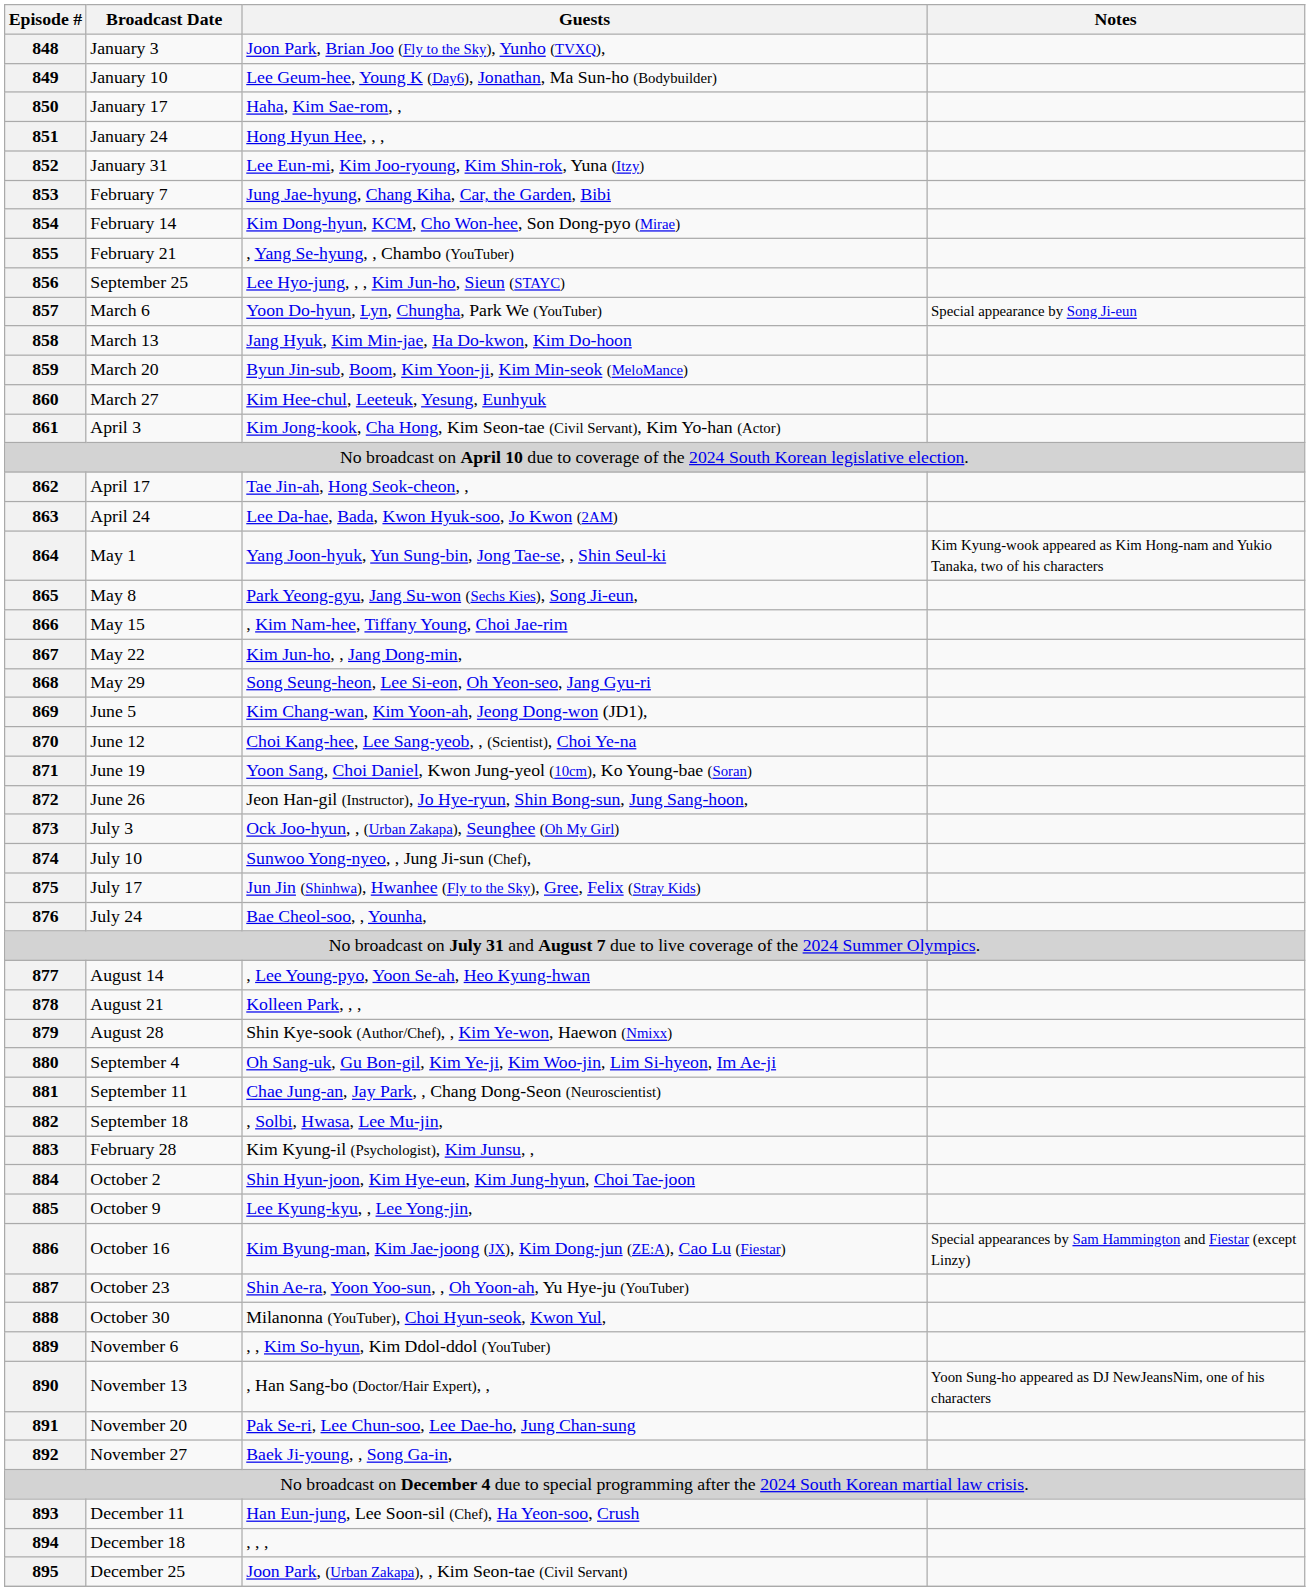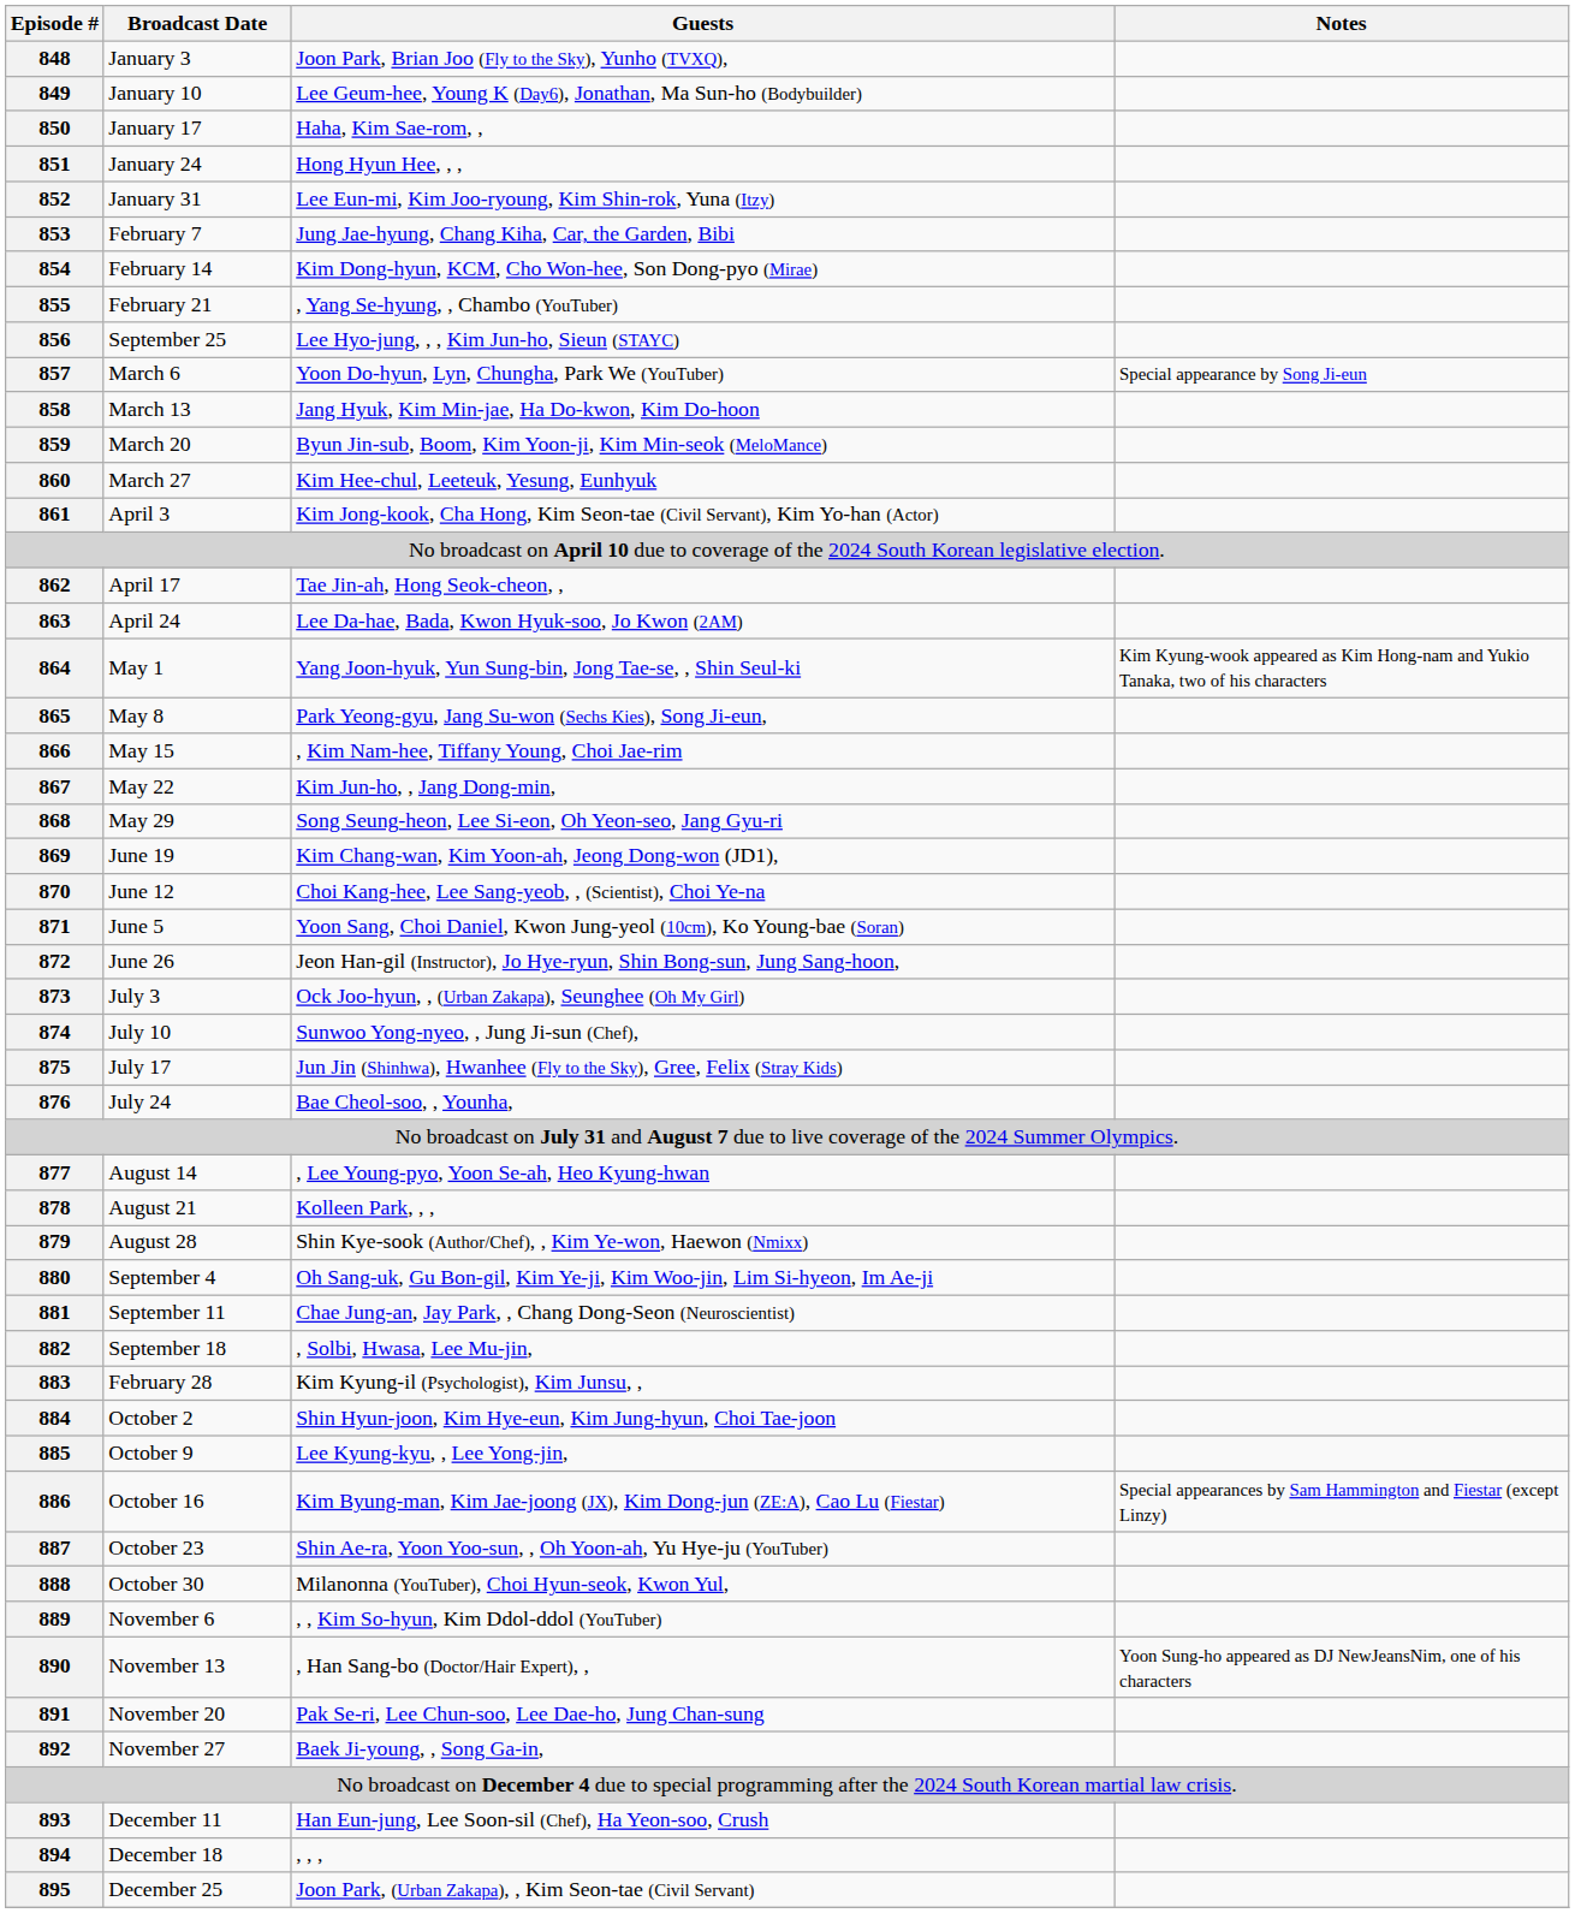869 | Broadcast Date: June 5 -> June 19
871 | Broadcast Date: June 19 -> June 5
